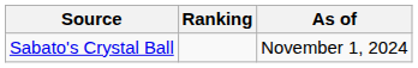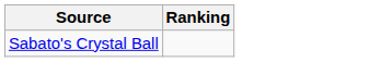- column: As of | November 1, 2024
